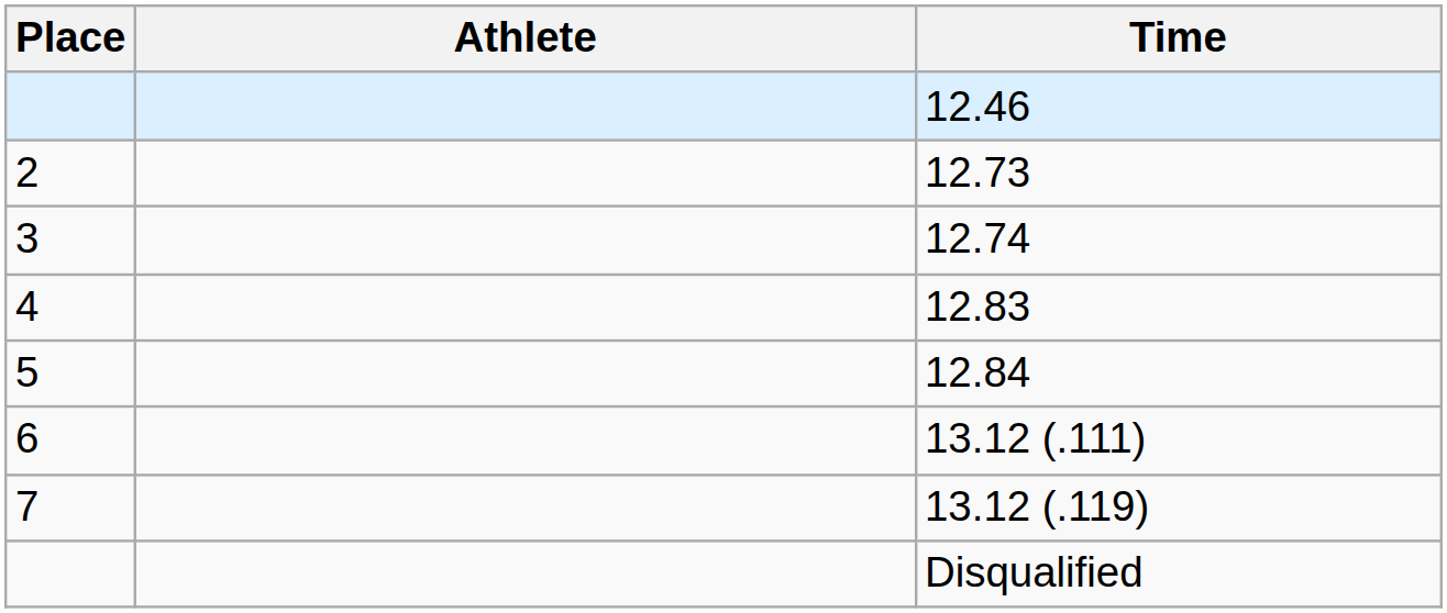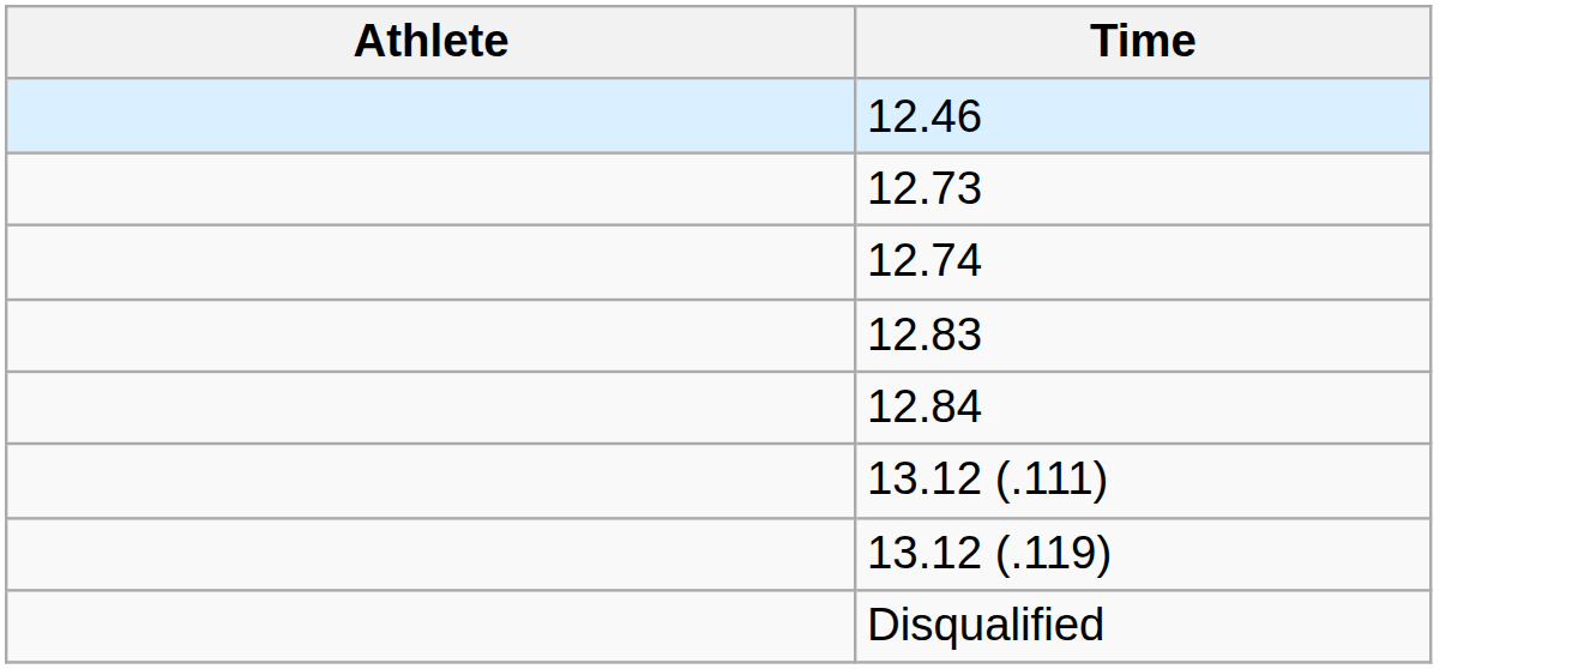- column: Place | 2 | 3 | 4 | 5 | 6 | 7
